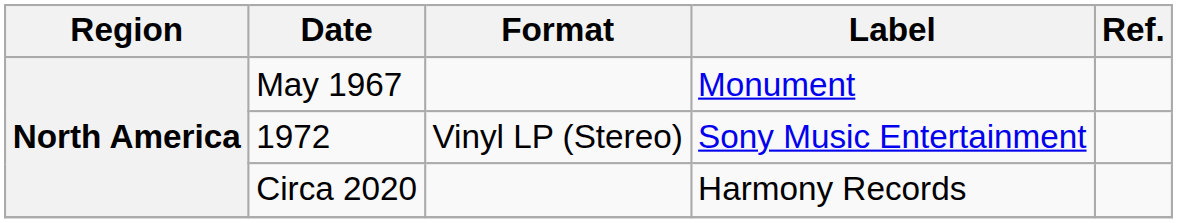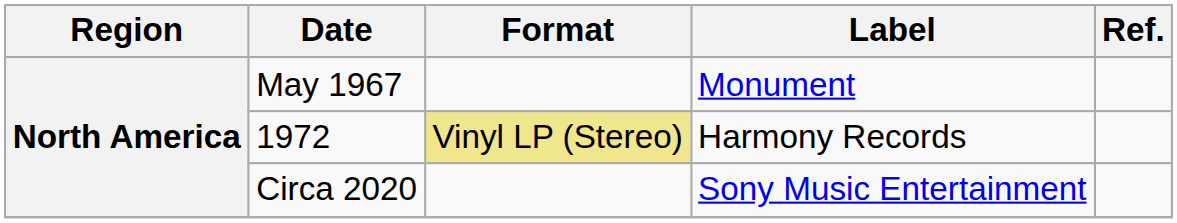1972 | Format: no background -> khaki background
1972 | Label: Sony Music Entertainment -> Harmony Records
Circa 2020 | Label: Harmony Records -> Sony Music Entertainment
